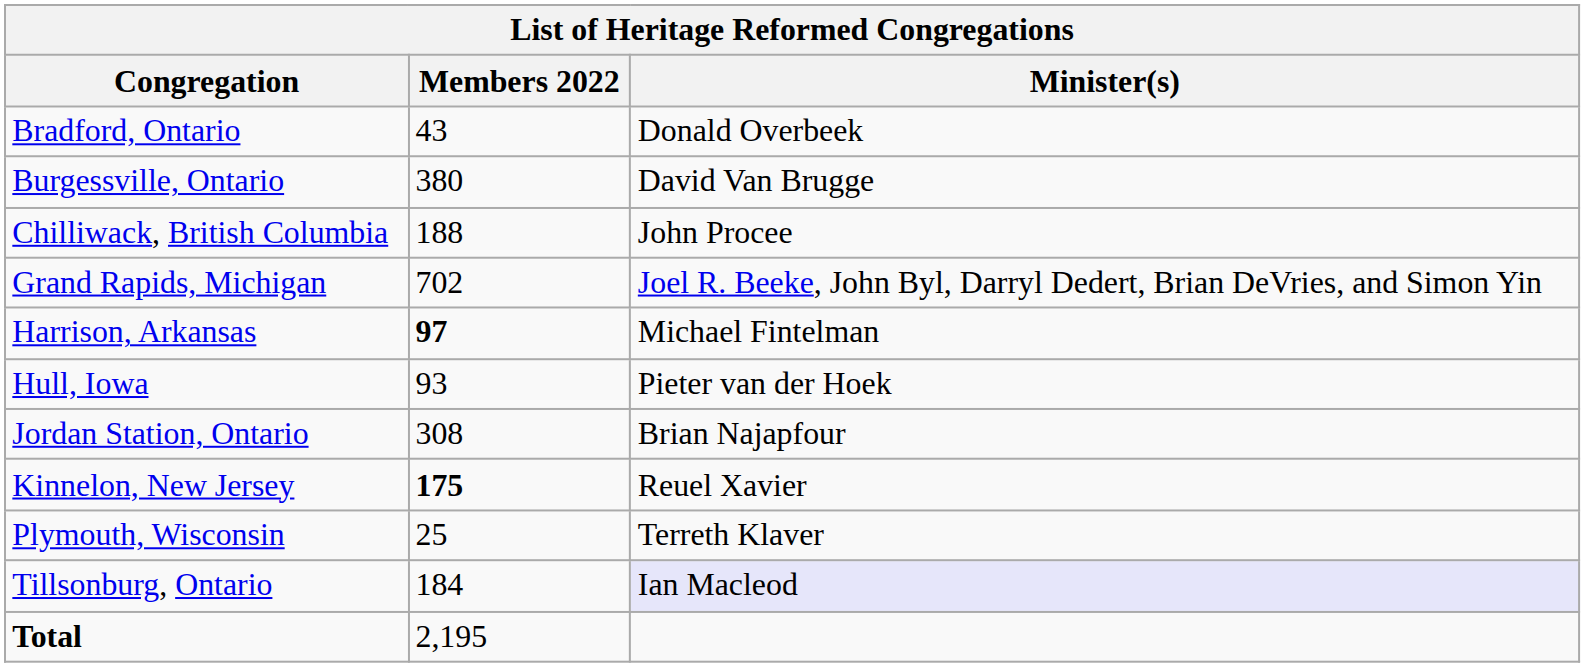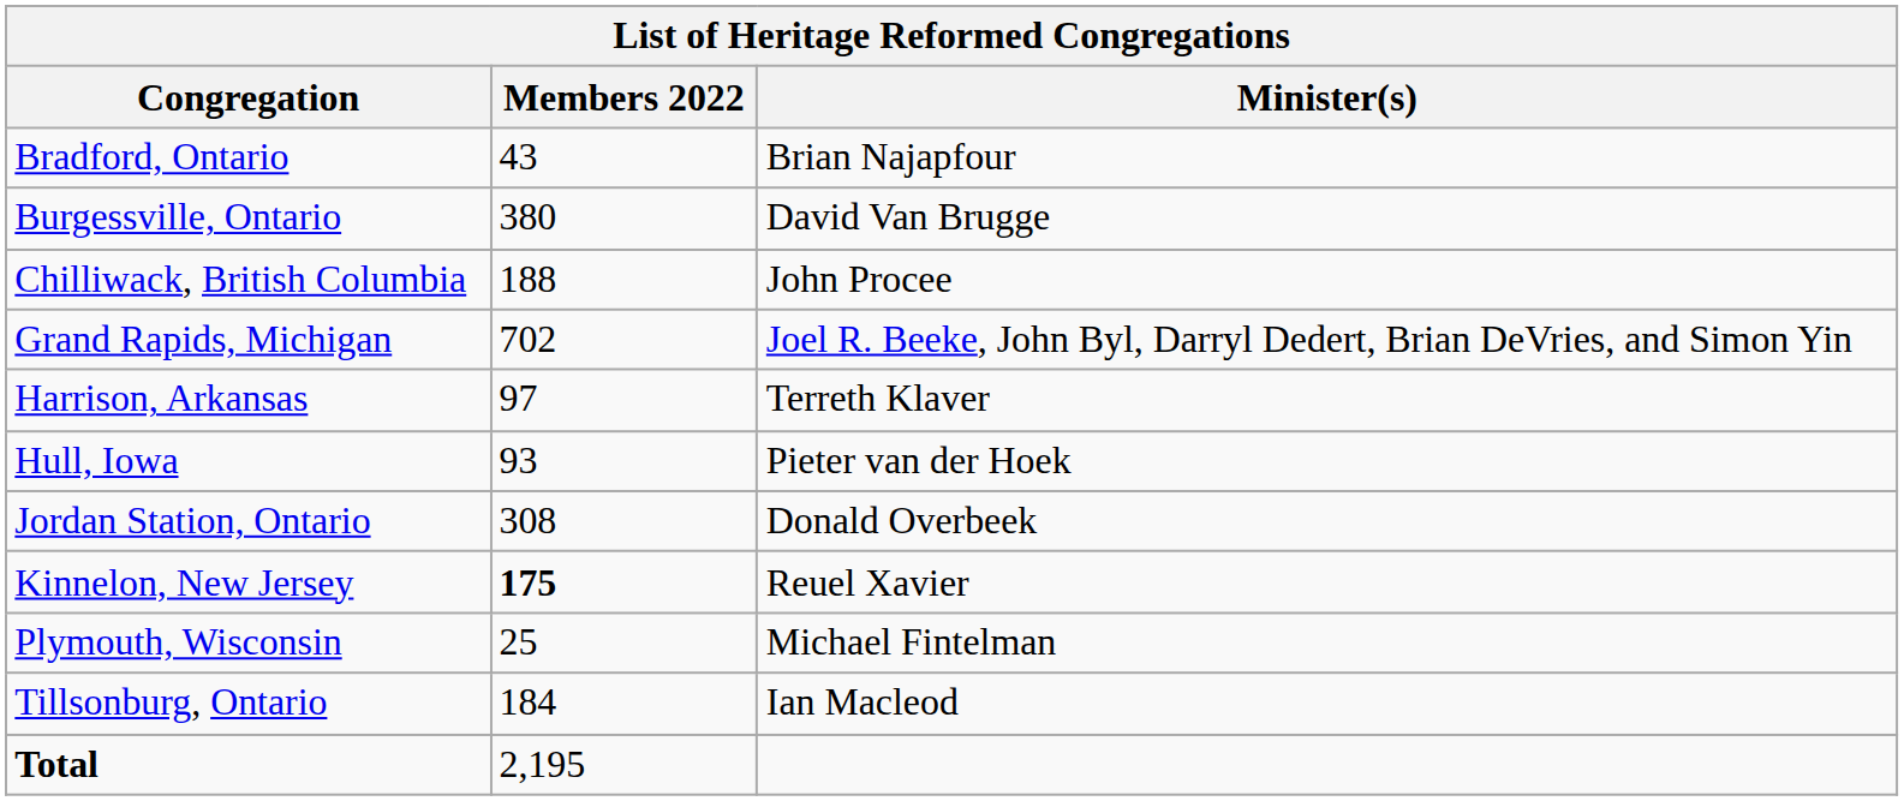Bradford, Ontario | Minister(s): Donald Overbeek -> Brian Najapfour
Harrison, Arkansas | Members 2022: bold -> normal
Harrison, Arkansas | Minister(s): Michael Fintelman -> Terreth Klaver
Jordan Station, Ontario | Minister(s): Brian Najapfour -> Donald Overbeek
Plymouth, Wisconsin | Minister(s): Terreth Klaver -> Michael Fintelman
Tillsonburg, Ontario | Minister(s): lavender background -> no background
